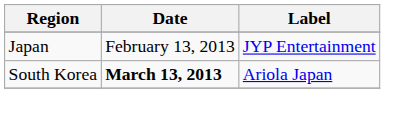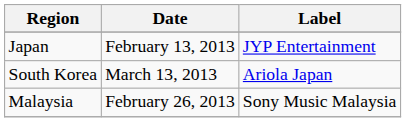South Korea | Date: bold -> normal
+ row: Malaysia | February 26, 2013 | Sony Music Malaysia
